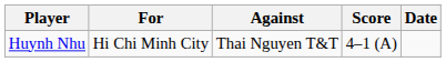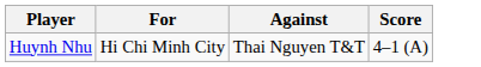- column: Date
